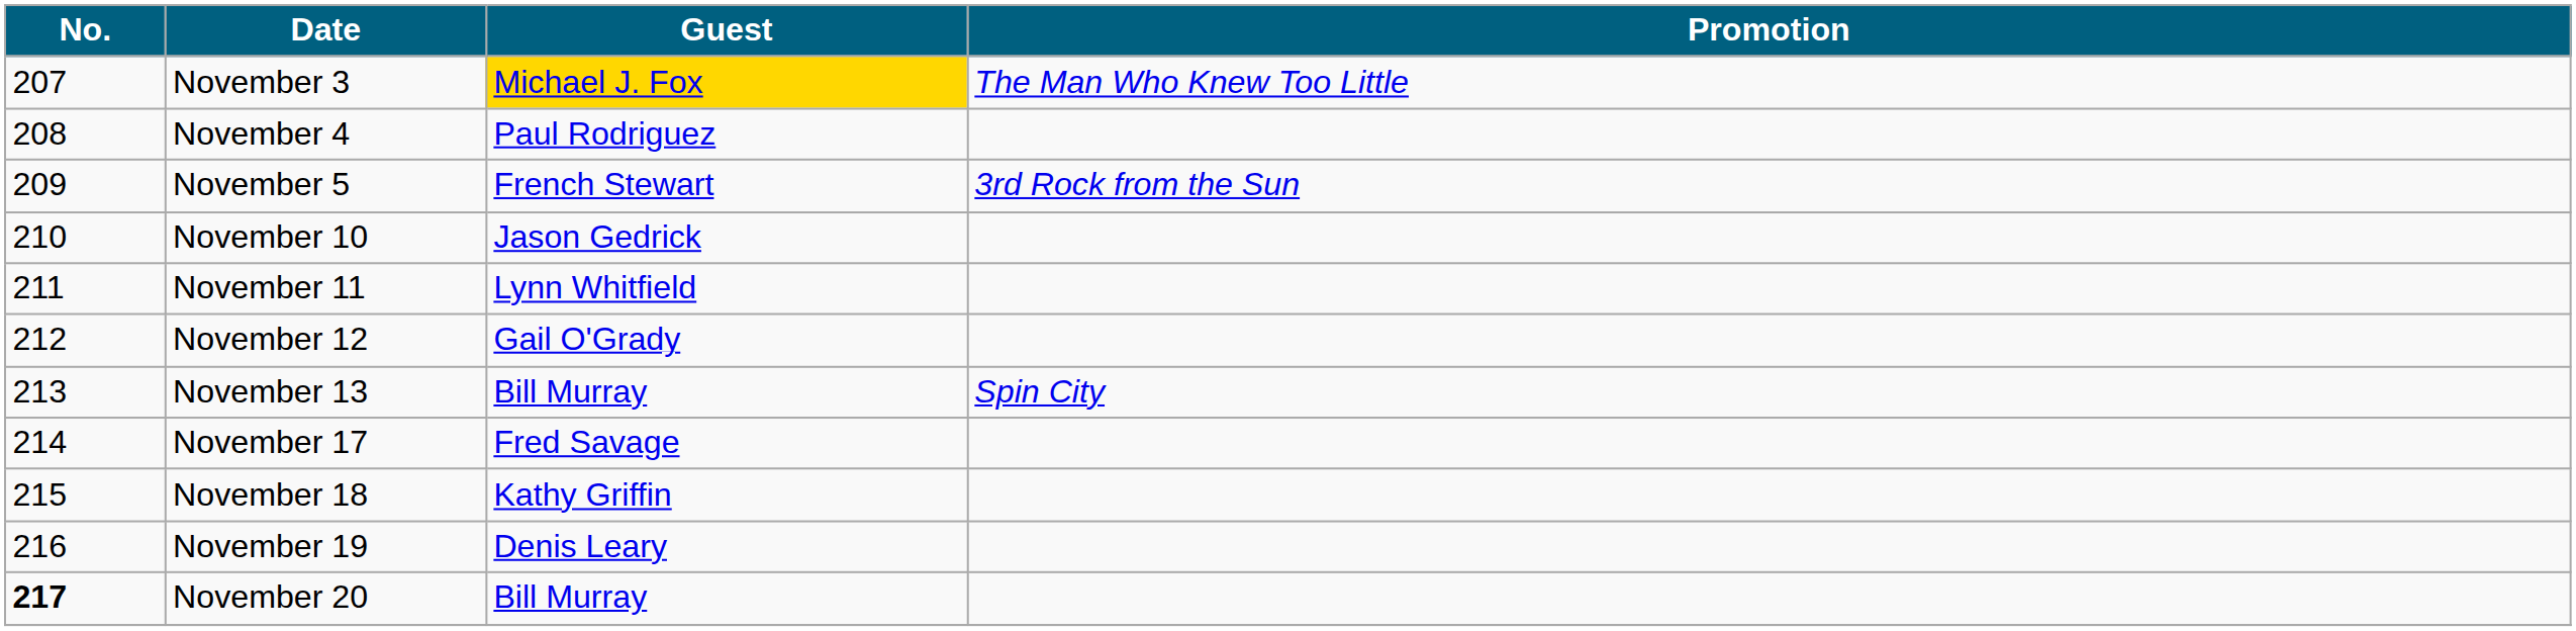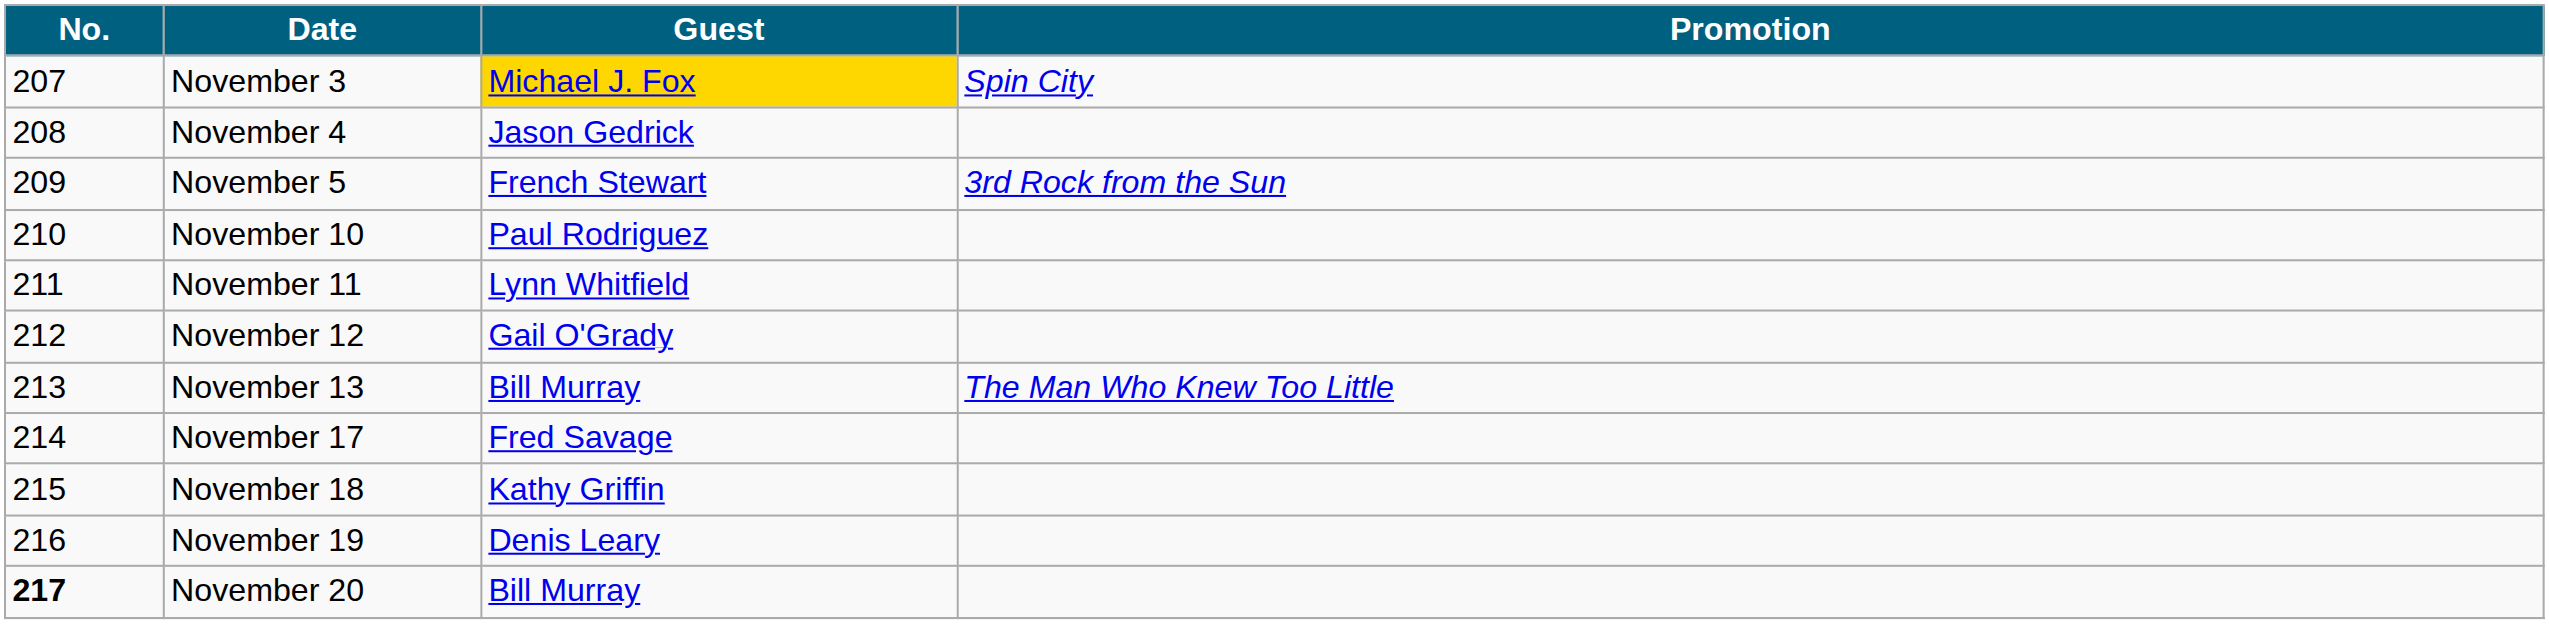November 3 | Promotion: The Man Who Knew Too Little -> Spin City
November 4 | Guest: Paul Rodriguez -> Jason Gedrick
November 10 | Guest: Jason Gedrick -> Paul Rodriguez
November 13 | Promotion: Spin City -> The Man Who Knew Too Little
